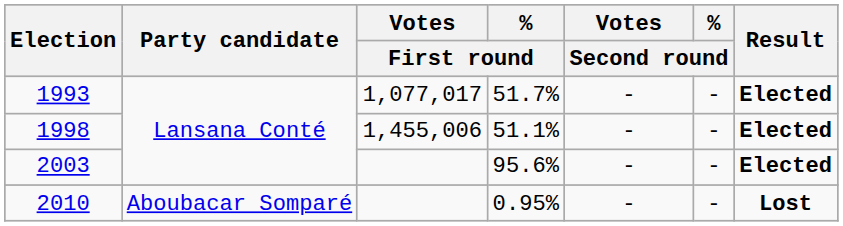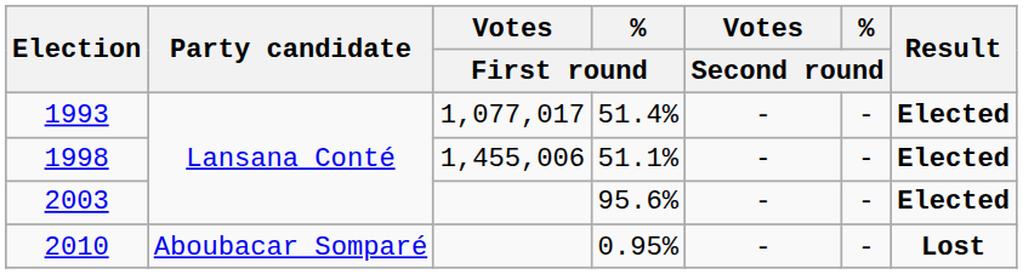1993 | % / First round: 51.7% -> 51.4%
